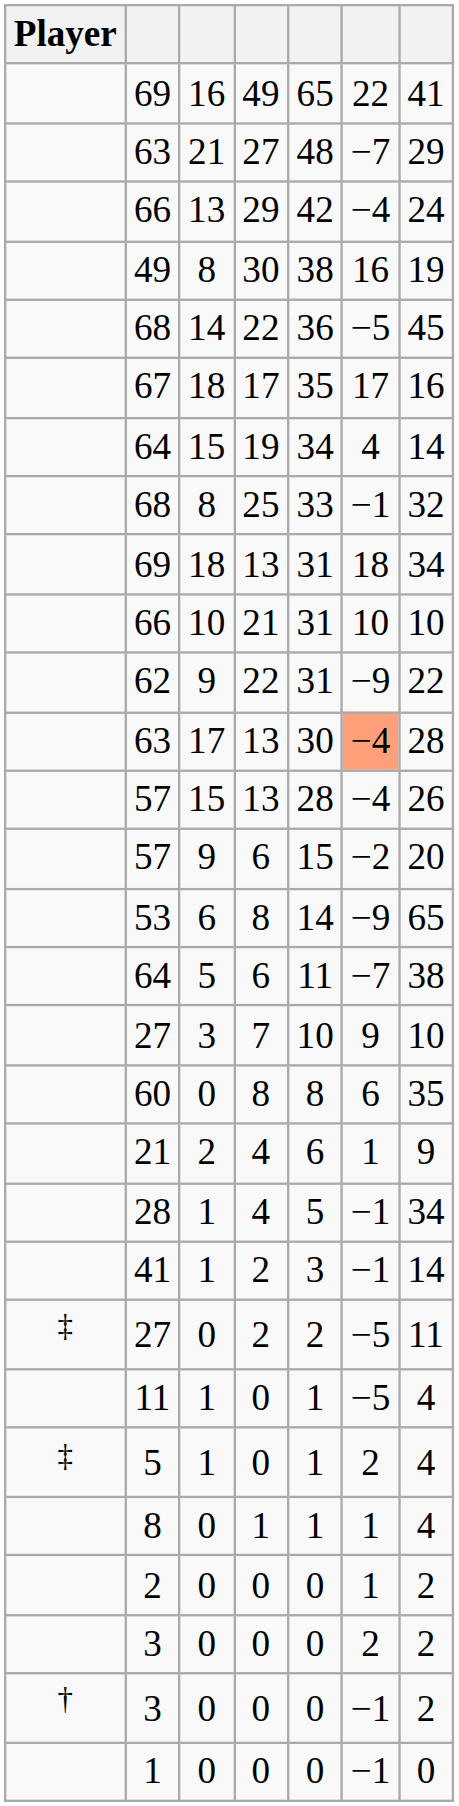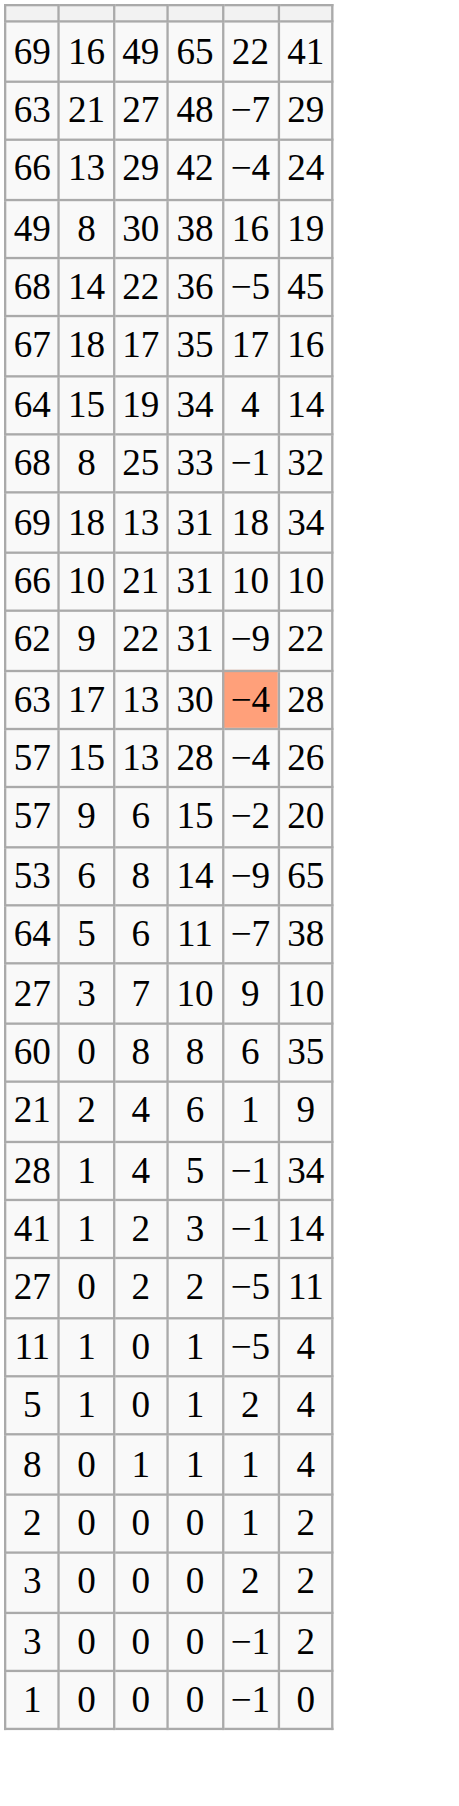- column: Player | ‡ | ‡ | †
